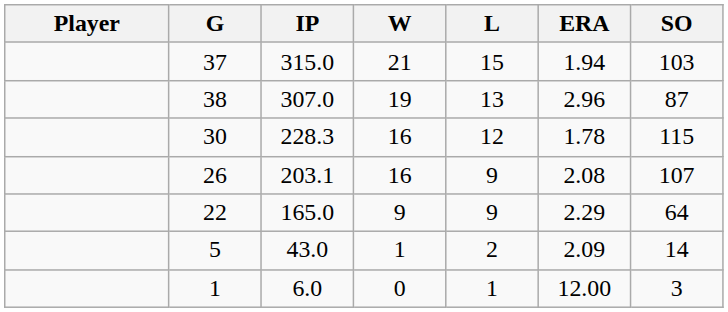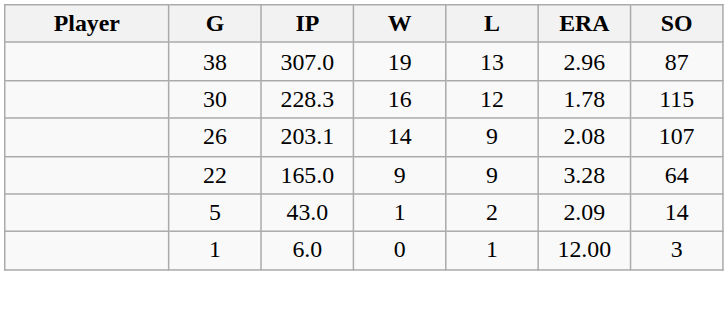- row: 37 | 315.0 | 21 | 15 | 1.94 | 103
26 | W: 16 -> 14
22 | ERA: 2.29 -> 3.28
